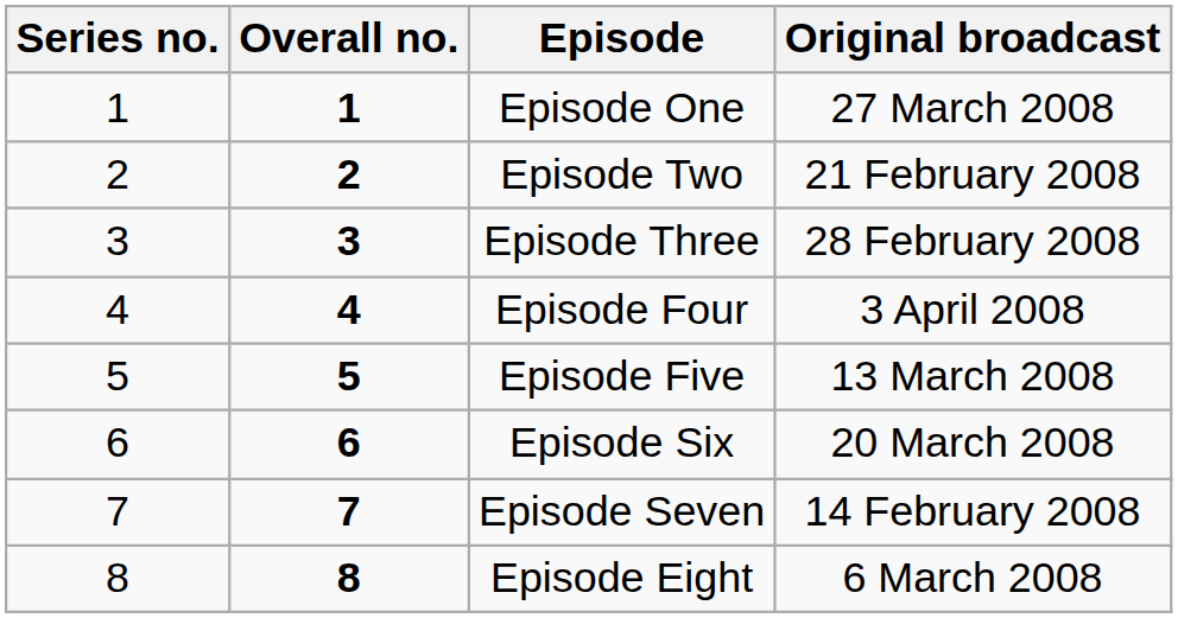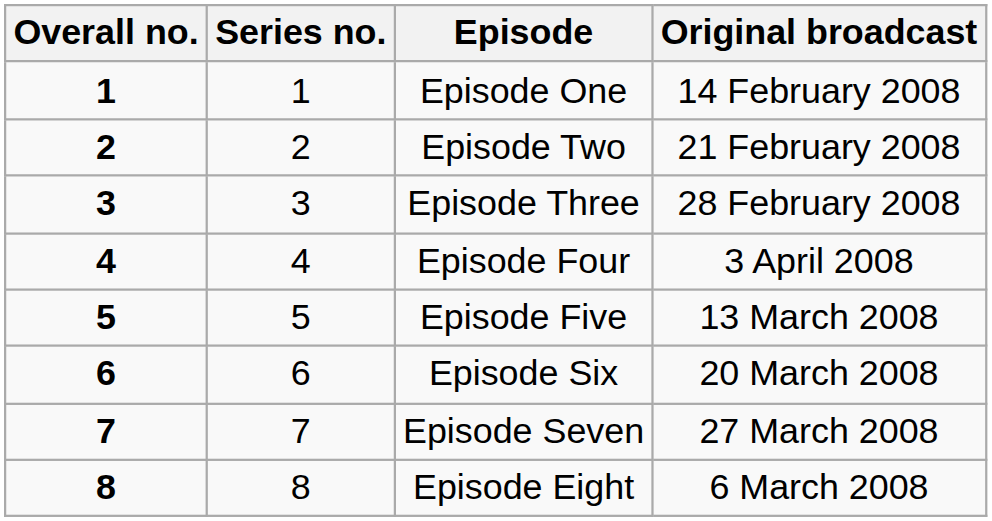columns swapped: Overall no. <-> Series no.
Episode One | Original broadcast: 27 March 2008 -> 14 February 2008
Episode Seven | Original broadcast: 14 February 2008 -> 27 March 2008
